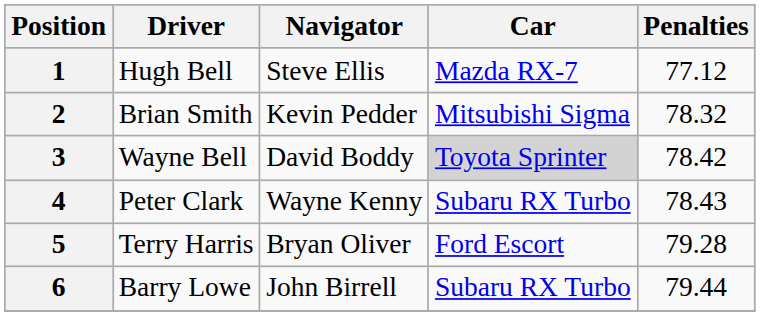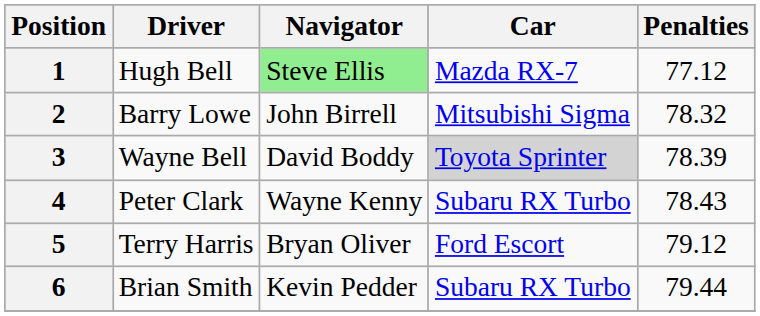1 | Navigator: no background -> lightgreen background
2 | Driver: Brian Smith -> Barry Lowe
2 | Navigator: Kevin Pedder -> John Birrell
3 | Penalties: 78.42 -> 78.39
5 | Penalties: 79.28 -> 79.12
6 | Driver: Barry Lowe -> Brian Smith
6 | Navigator: John Birrell -> Kevin Pedder
